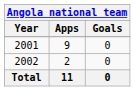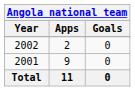rows swapped: 2001 <-> 2002
